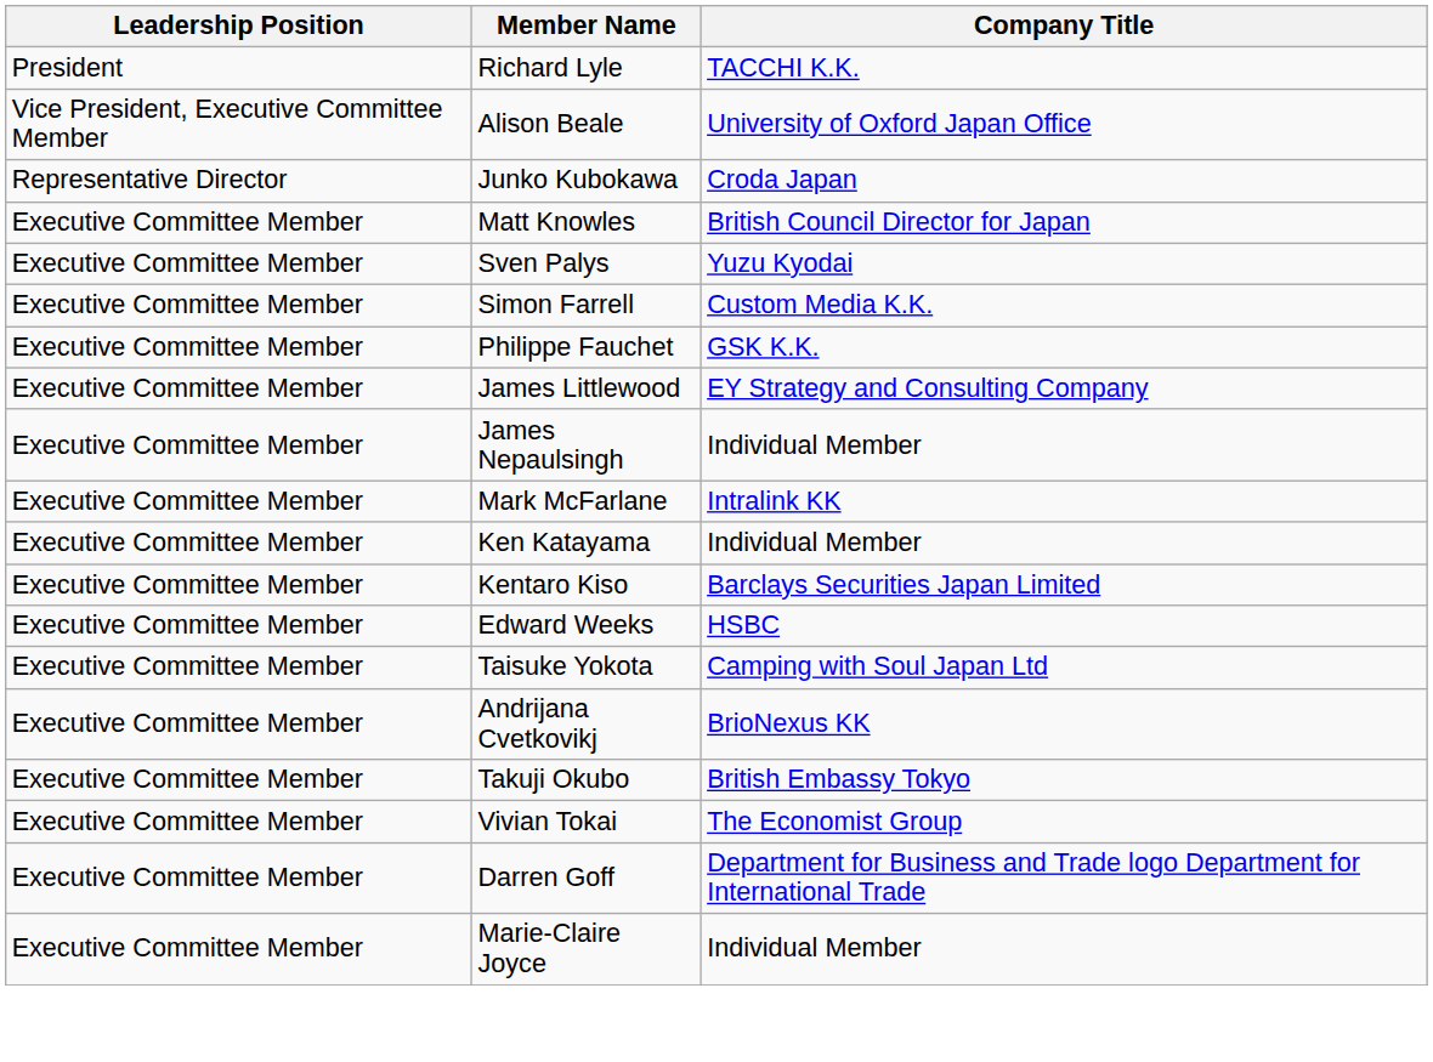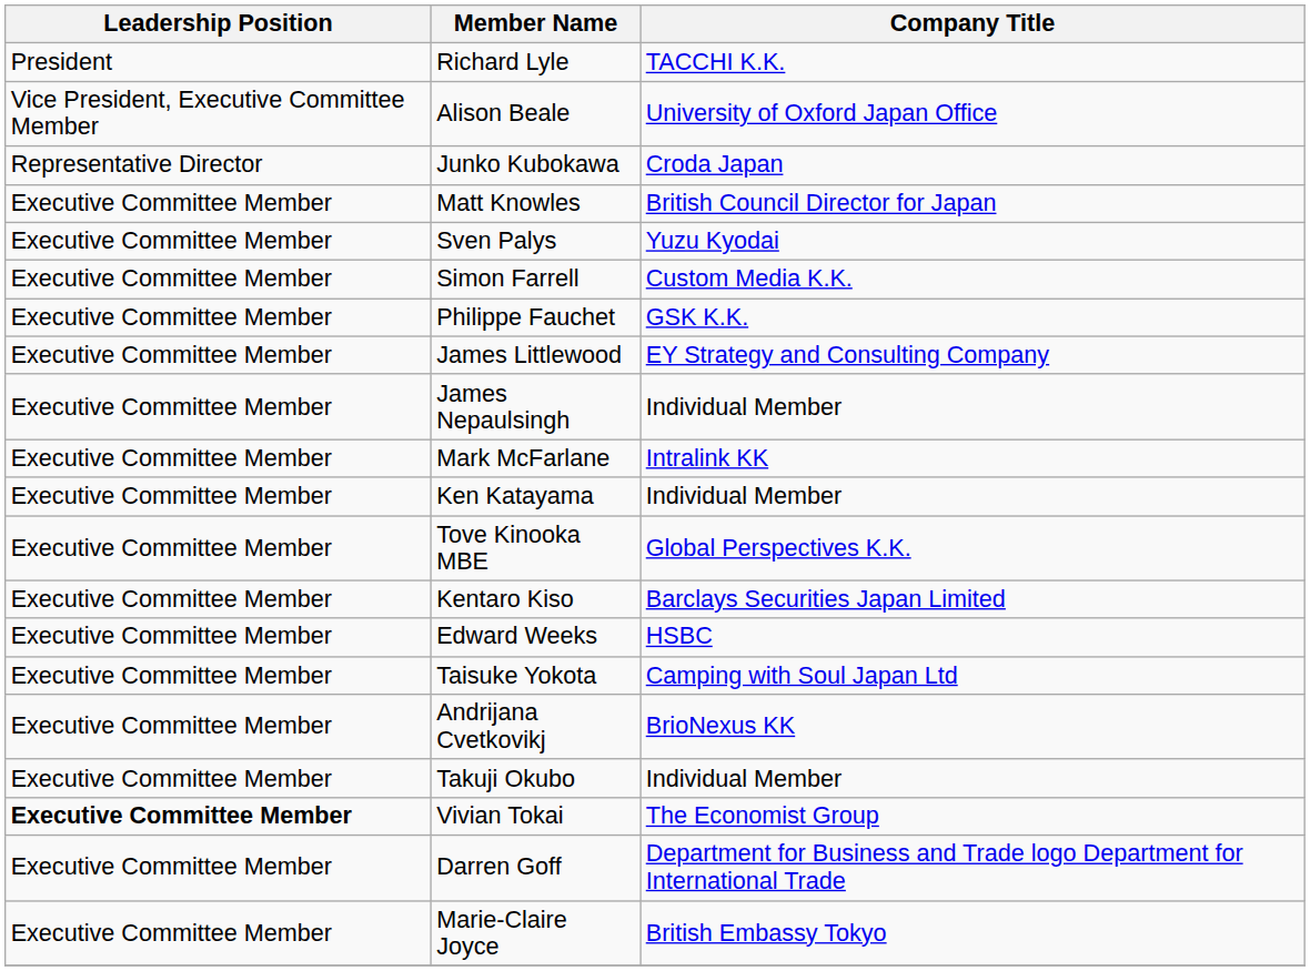+ row: Executive Committee Member | Tove Kinooka MBE | Global Perspectives K.K.
Takuji Okubo | Company Title: British Embassy Tokyo -> Individual Member
Vivian Tokai | Leadership Position: normal -> bold
Marie-Claire Joyce | Company Title: Individual Member -> British Embassy Tokyo
